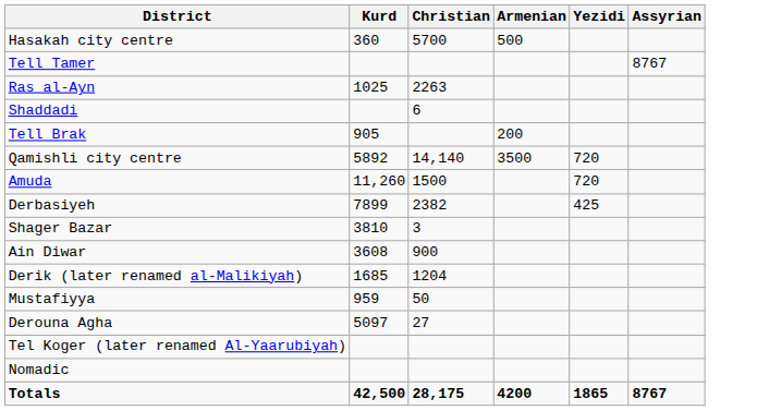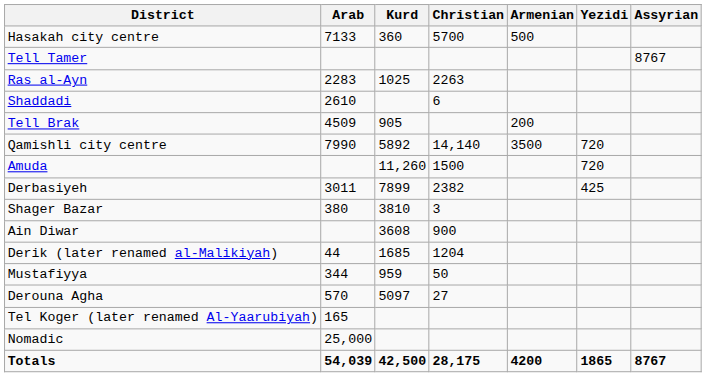+ column: Arab | 7133 | 2283 | 2610 | 4509 | 7990 | 3011 | 380 | 44 | 344 | 570 | 165 | 25,000 | 54,039
